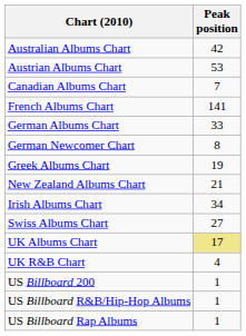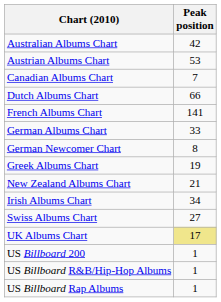+ row: Dutch Albums Chart | 66
- row: UK R&B Chart | 4
